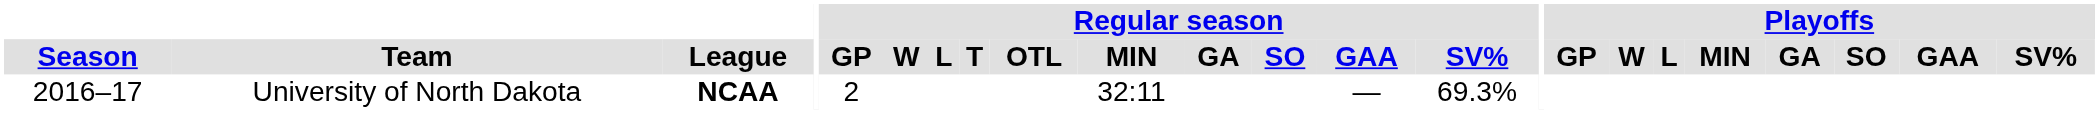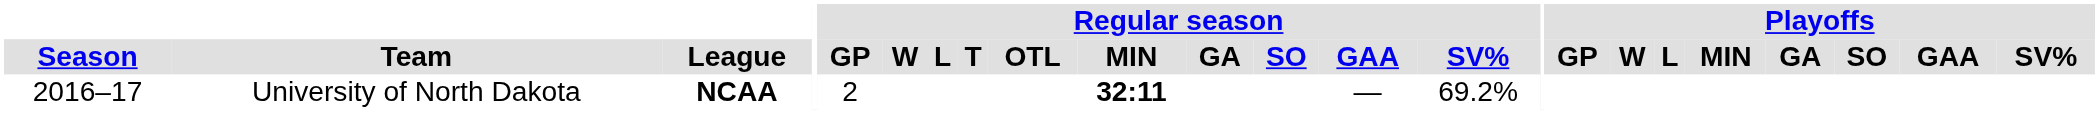University of North Dakota | Regular season / MIN: normal -> bold
University of North Dakota | Regular season / SV%: 69.3% -> 69.2%
